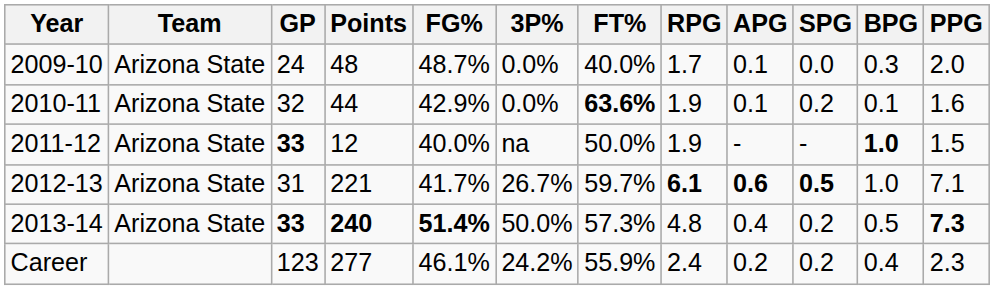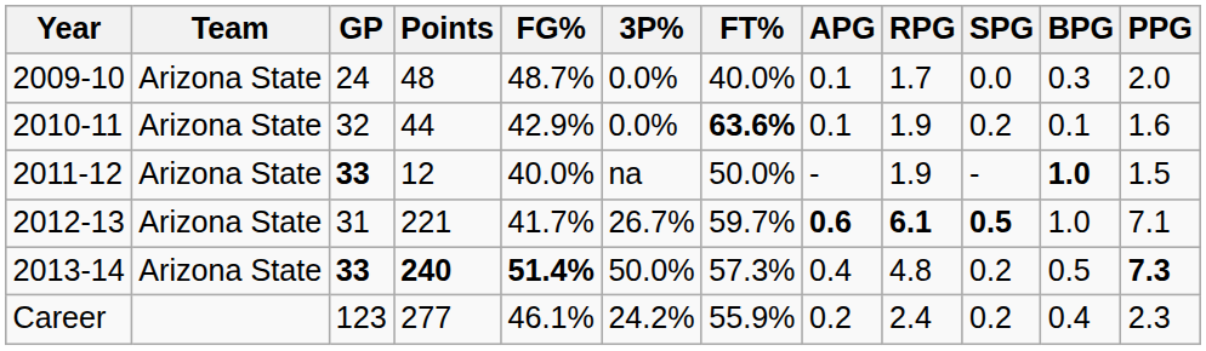columns swapped: RPG <-> APG
